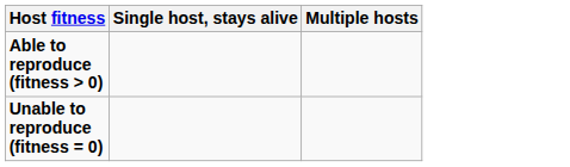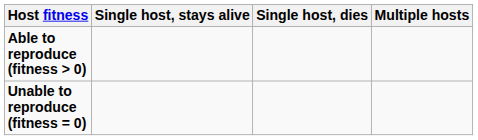+ column: Single host, dies
